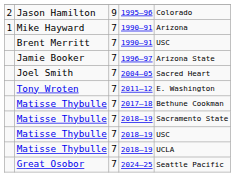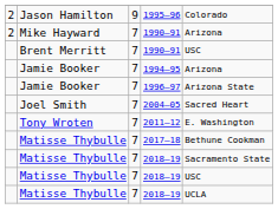Mike Hayward / 1990–91 | column 1: 1 -> 2
+ row: Jamie Booker | 7 | 1994–95 | Arizona
- row: Great Osobor | 7 | 2024–25 | Seattle Pacific
